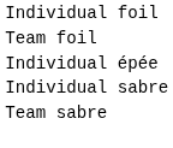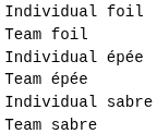+ row: Team épée
